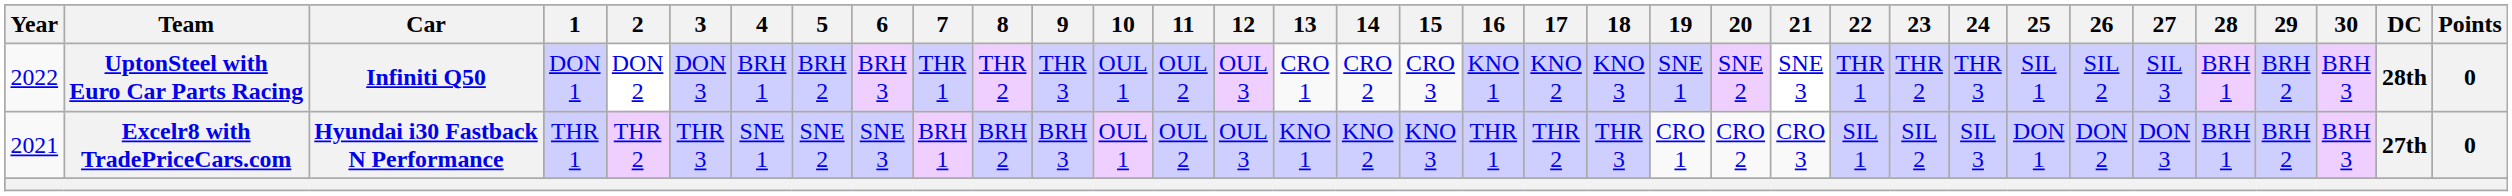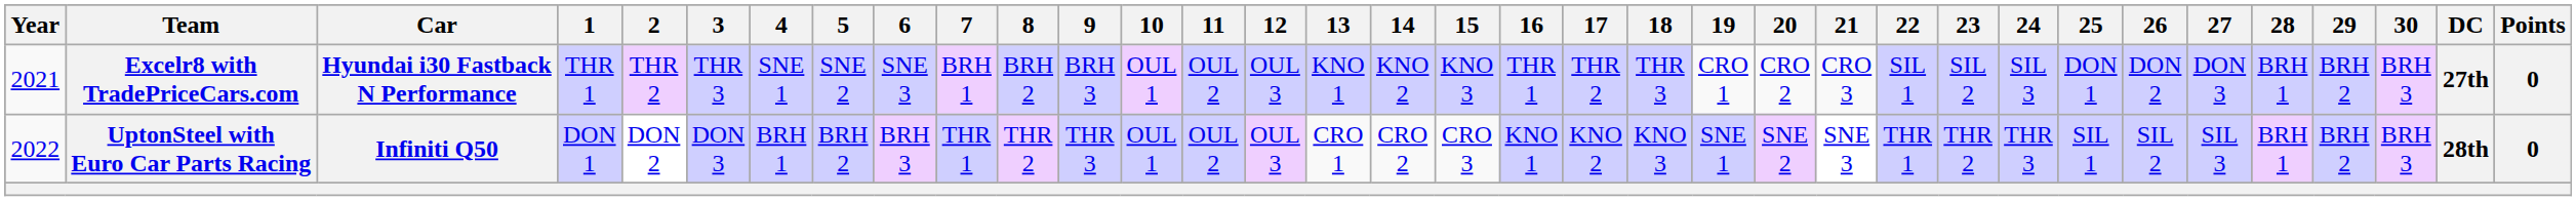rows swapped: Excelr8 with TradePriceCars.com <-> UptonSteel with Euro Car Parts Racing
